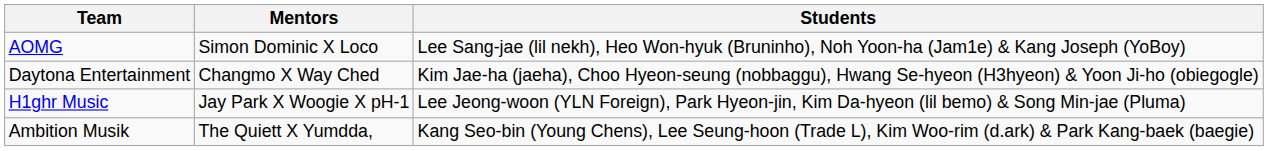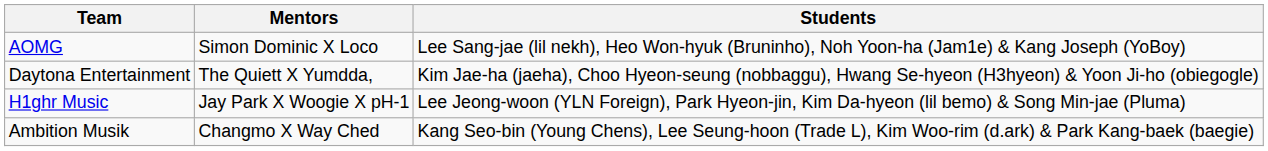Daytona Entertainment | Mentors: Changmo X Way Ched -> The Quiett X Yumdda,
Ambition Musik | Mentors: The Quiett X Yumdda, -> Changmo X Way Ched
